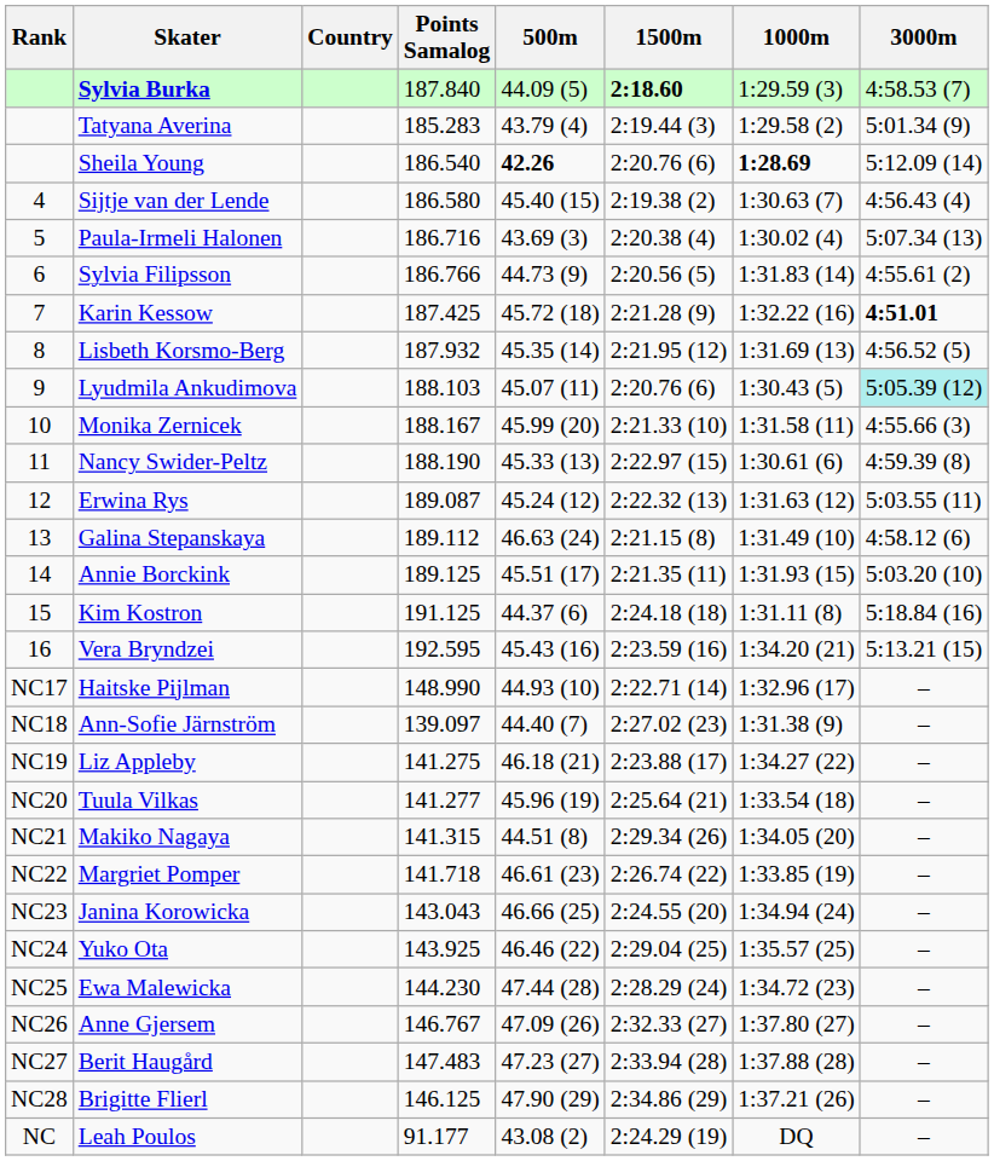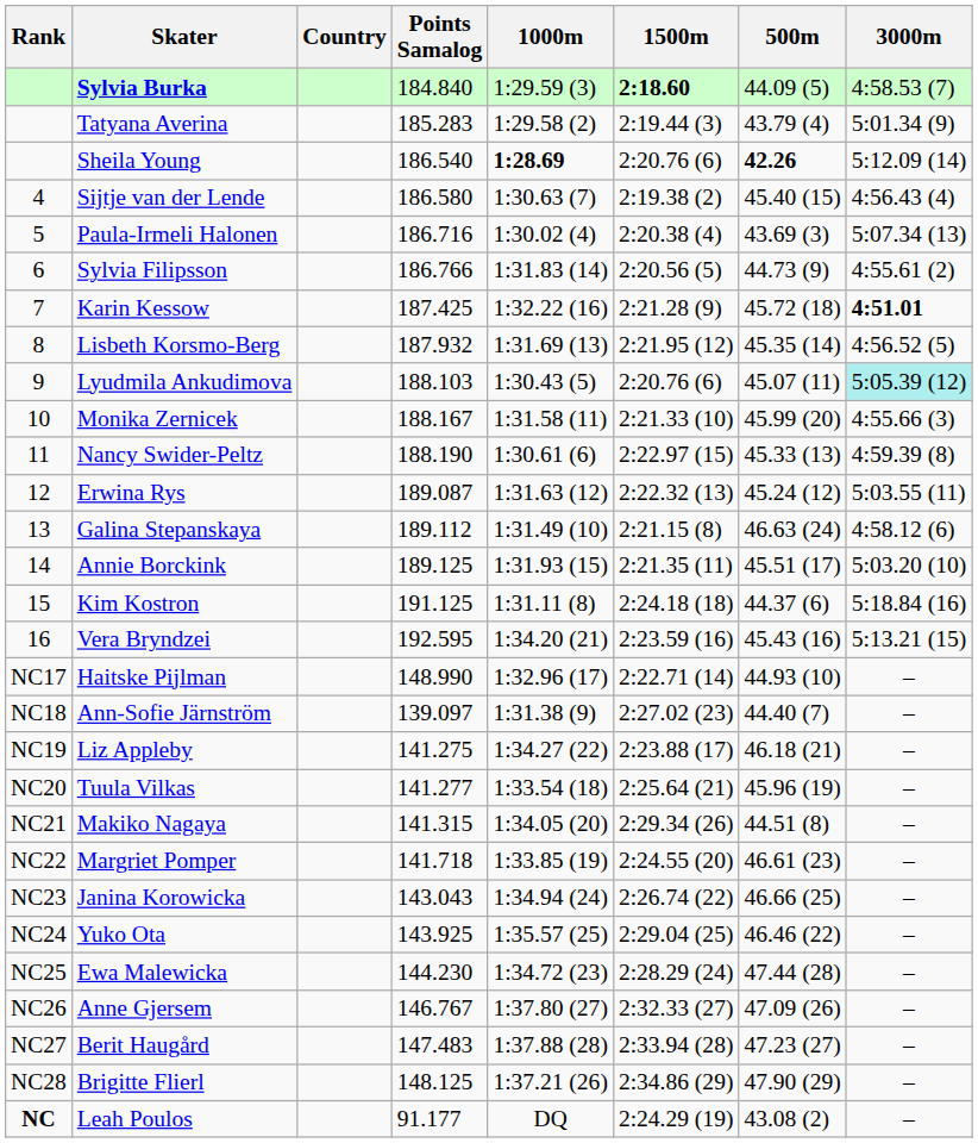columns swapped: 500m <-> 1000m
Sylvia Burka | Points Samalog: 187.840 -> 184.840
Margriet Pomper | 1500m: 2:26.74 (22) -> 2:24.55 (20)
Janina Korowicka | 1500m: 2:24.55 (20) -> 2:26.74 (22)
Brigitte Flierl | Points Samalog: 146.125 -> 148.125
Leah Poulos | Rank: normal -> bold
